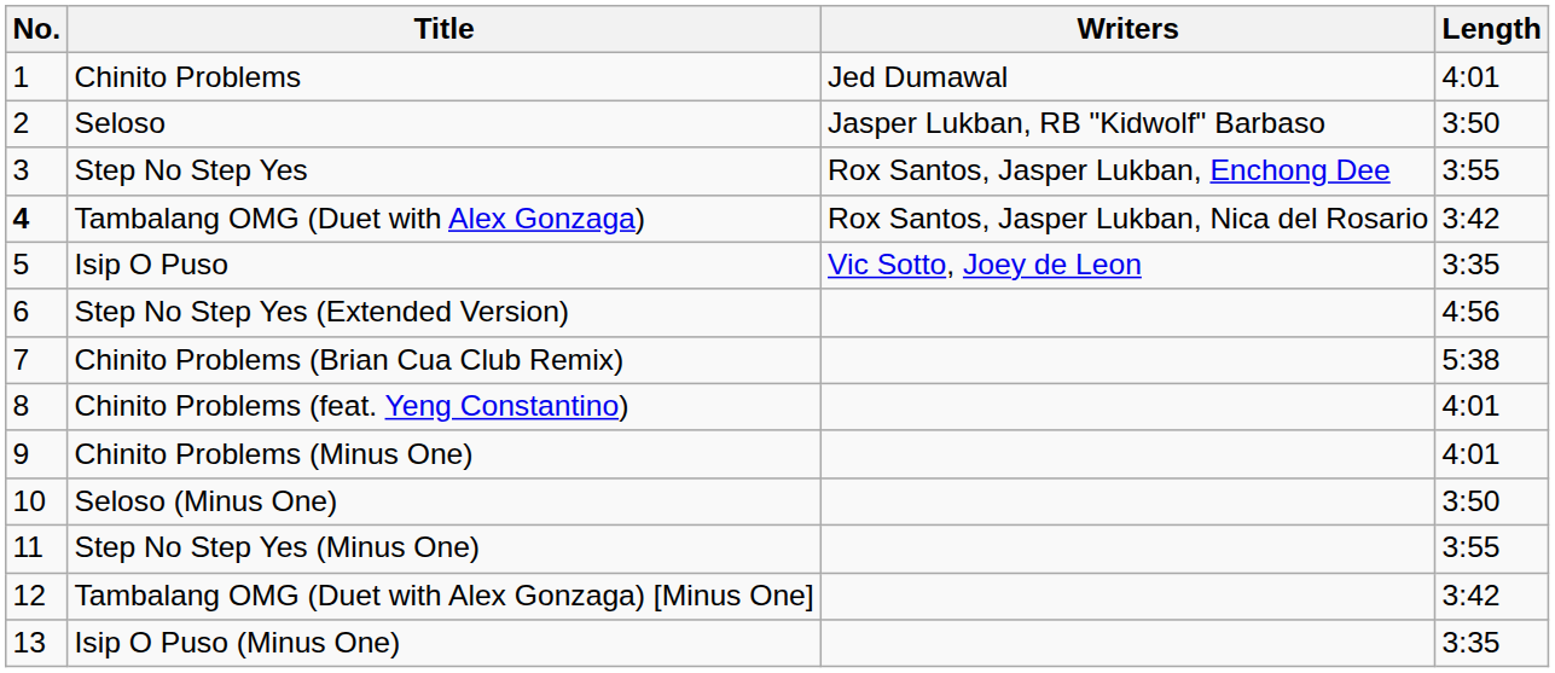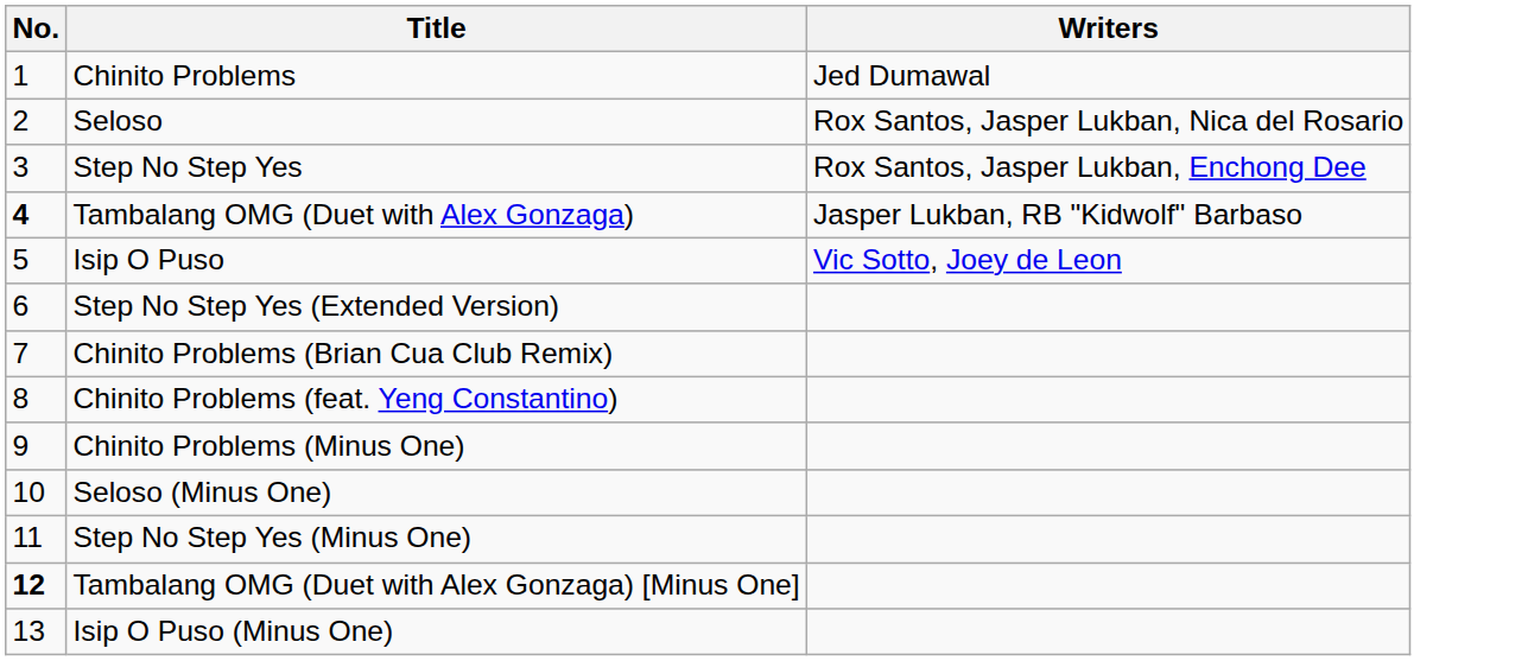- column: Length | 4:01 | 3:50 | 3:55 | 3:42 | 3:35 | 4:56 | 5:38 | 4:01 | 4:01 | 3:50 | 3:55 | 3:42 | 3:35
Seloso | Writers: Jasper Lukban, RB "Kidwolf" Barbaso -> Rox Santos, Jasper Lukban, Nica del Rosario
Tambalang OMG (Duet with Alex Gonzaga) | Writers: Rox Santos, Jasper Lukban, Nica del Rosario -> Jasper Lukban, RB "Kidwolf" Barbaso
Tambalang OMG (Duet with Alex Gonzaga) [Minus One] | No.: normal -> bold
